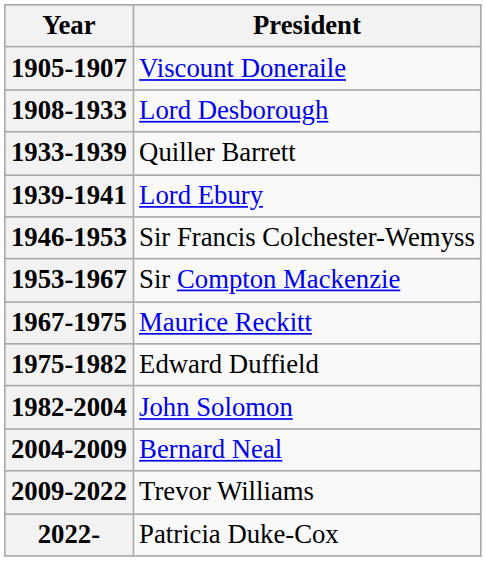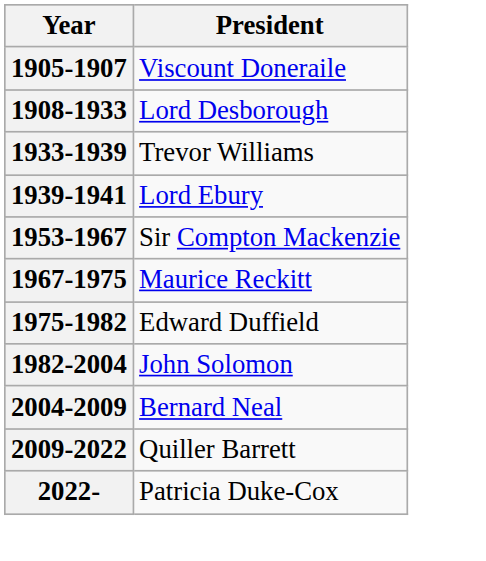1933-1939 | President: Quiller Barrett -> Trevor Williams
- row: 1946-1953 | Sir Francis Colchester-Wemyss
2009-2022 | President: Trevor Williams -> Quiller Barrett
